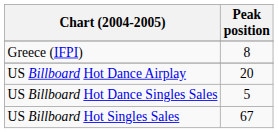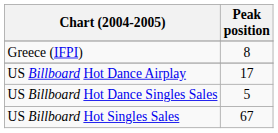US Billboard Hot Dance Airplay | Peak position: 20 -> 17
